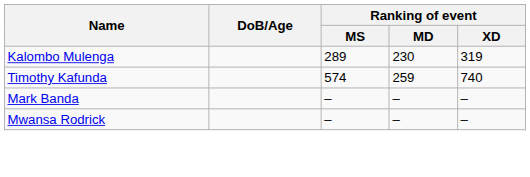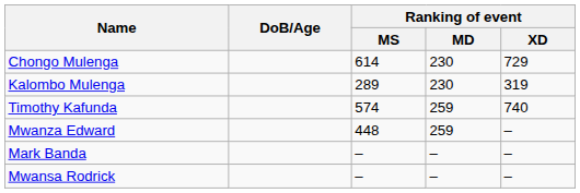+ row: Chongo Mulenga | 614 | 230 | 729
+ row: Mwanza Edward | 448 | 259 | –
